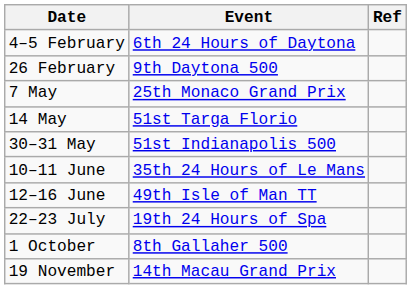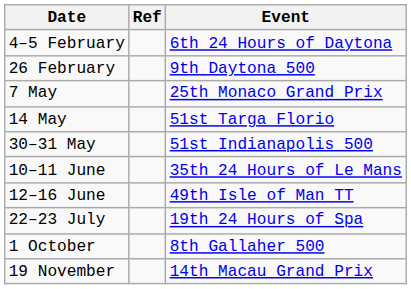columns swapped: Event <-> Ref
